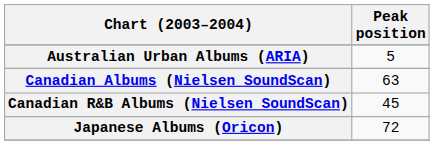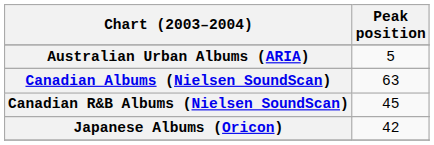Japanese Albums (Oricon) | Peak position: 72 -> 42
